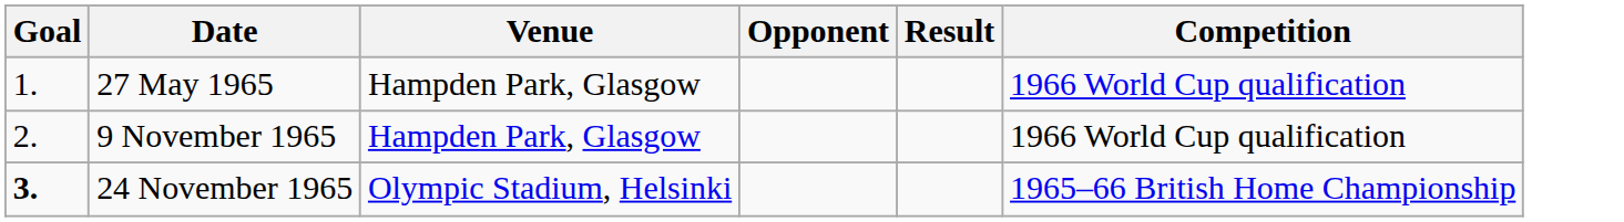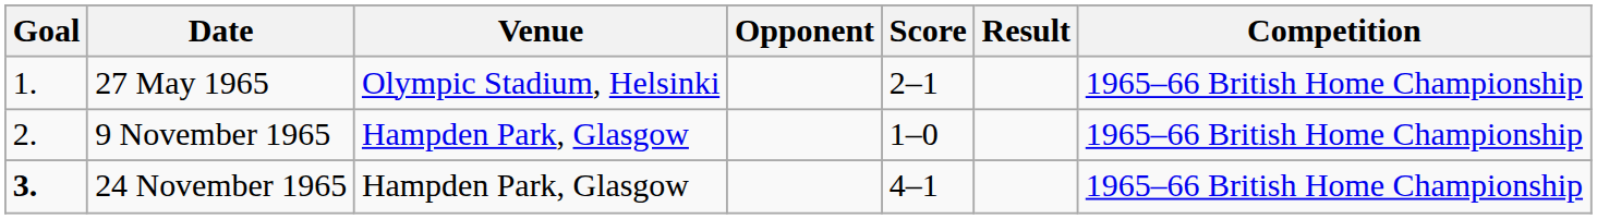+ column: Score | 2–1 | 1–0 | 4–1
27 May 1965 | Venue: Hampden Park, Glasgow -> Olympic Stadium, Helsinki
27 May 1965 | Competition: 1966 World Cup qualification -> 1965–66 British Home Championship
9 November 1965 | Competition: 1966 World Cup qualification -> 1965–66 British Home Championship
24 November 1965 | Venue: Olympic Stadium, Helsinki -> Hampden Park, Glasgow
